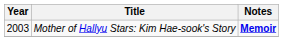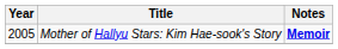Mother of Hallyu Stars: Kim Hae-sook's Story | Year: 2003 -> 2005
